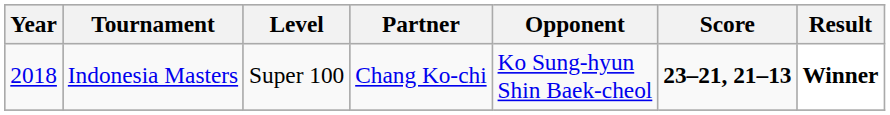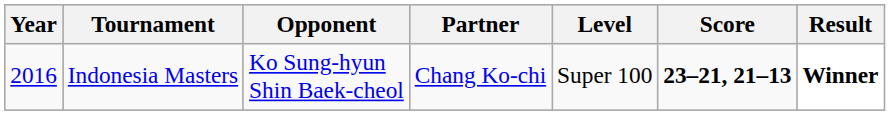columns swapped: Level <-> Opponent
Indonesia Masters | Year: 2018 -> 2016
